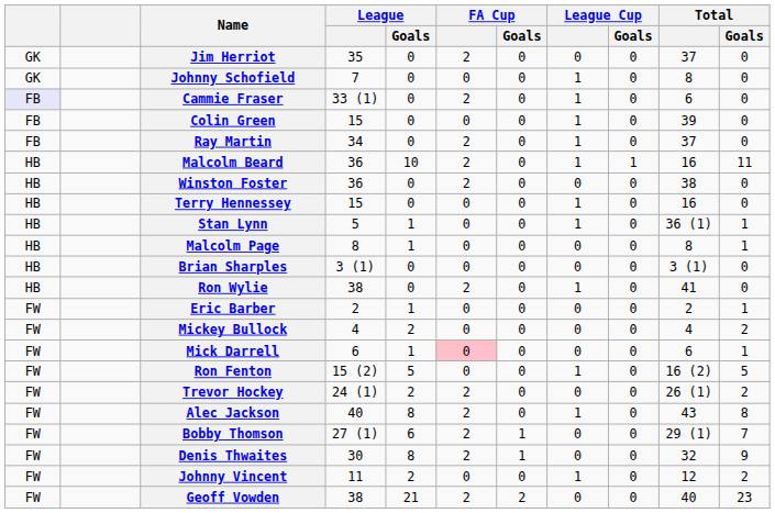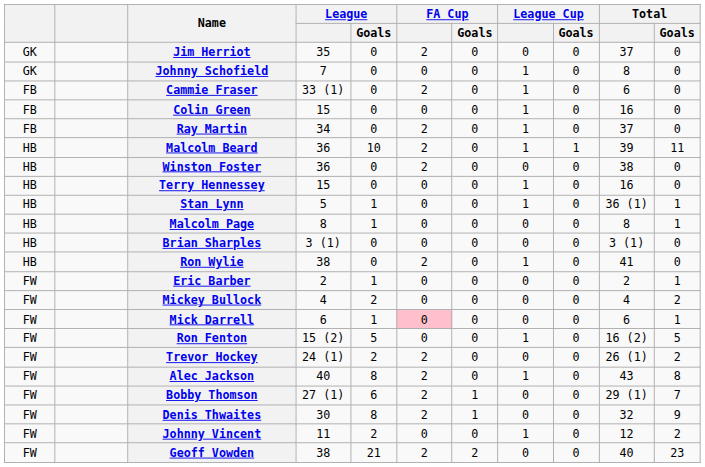Cammie Fraser | column 1: lavender background -> no background
Colin Green | Total: 39 -> 16
Malcolm Beard | Total: 16 -> 39
